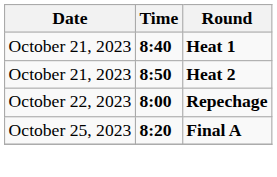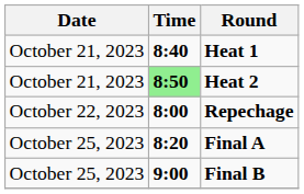Heat 2 | Time: no background -> lightgreen background
+ row: October 25, 2023 | 9:00 | Final B
